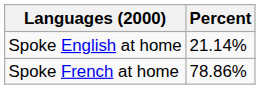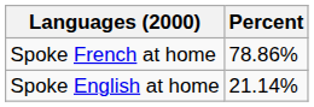rows swapped: Spoke French at home <-> Spoke English at home
